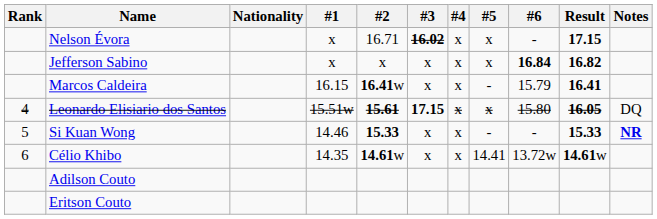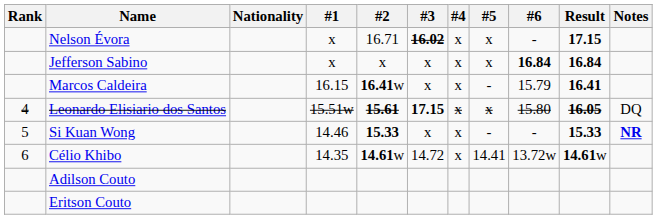Jefferson Sabino | Result: 16.82 -> 16.84
Célio Khibo | #3: x -> 14.72
